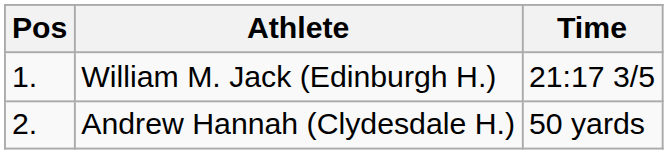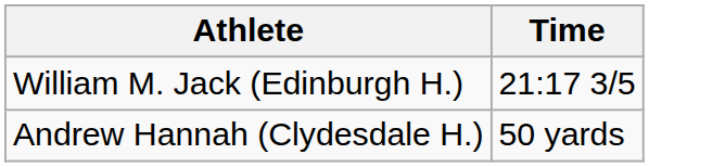- column: Pos | 1. | 2.
